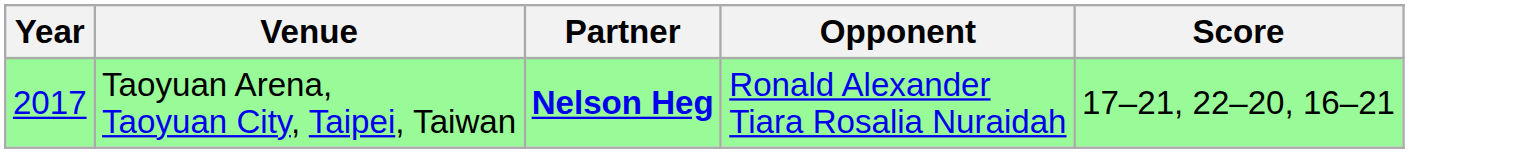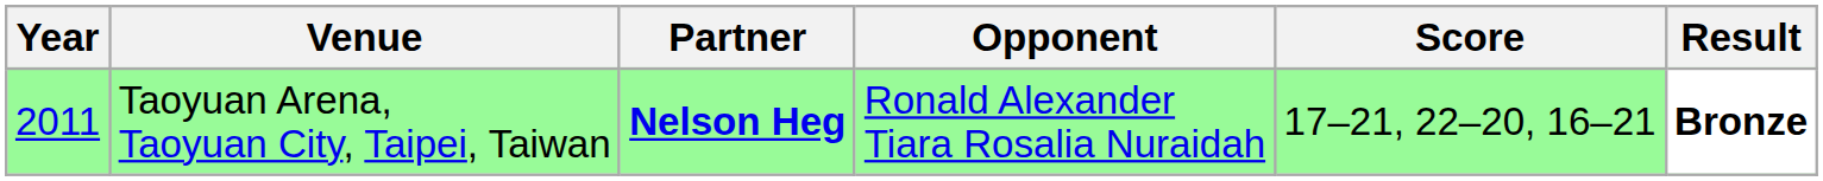+ column: Result | Bronze
Taoyuan Arena, Taoyuan City, Taipei, Taiwan | Year: 2017 -> 2011
